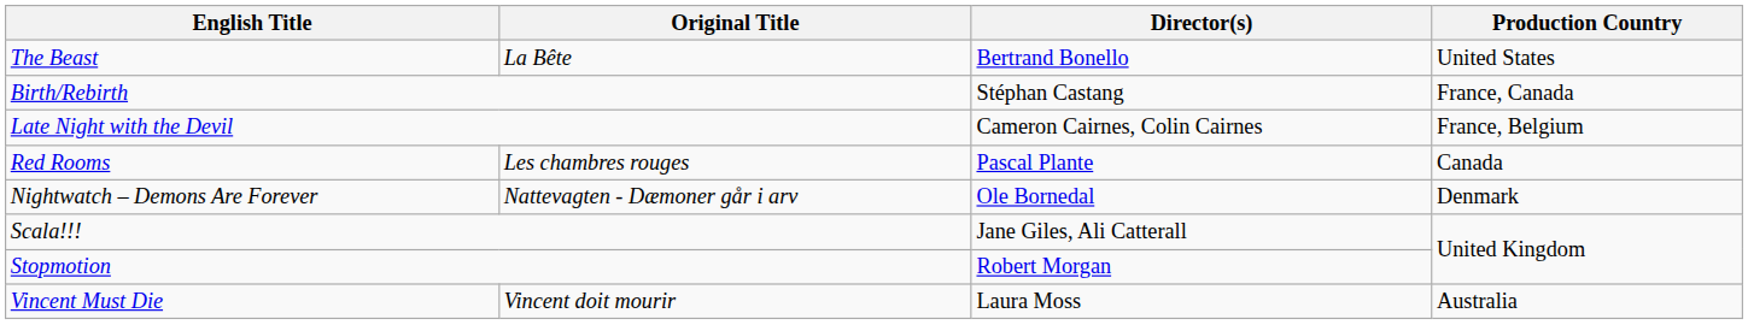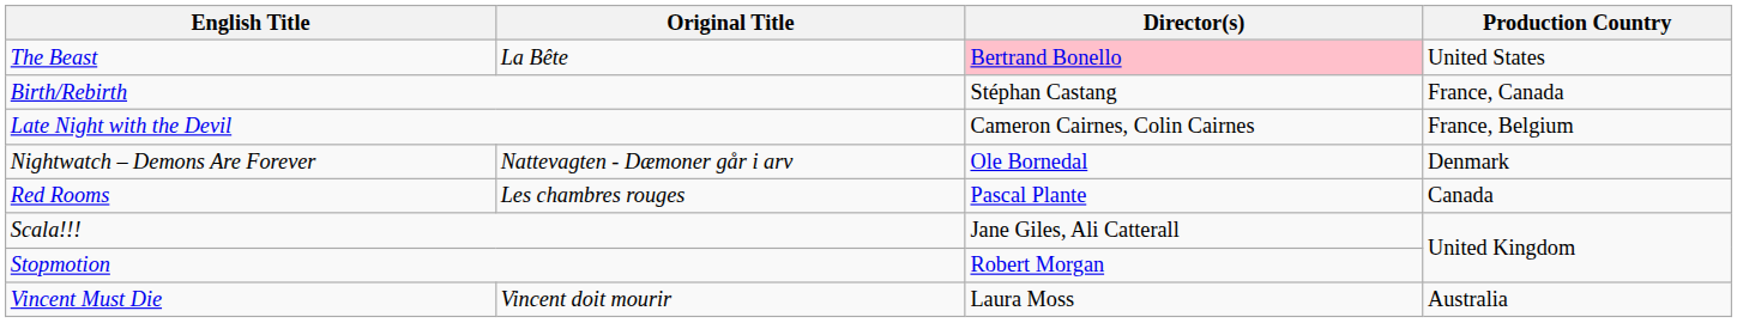The Beast | Director(s): no background -> pink background
rows swapped: Nightwatch – Demons Are Forever <-> Red Rooms
